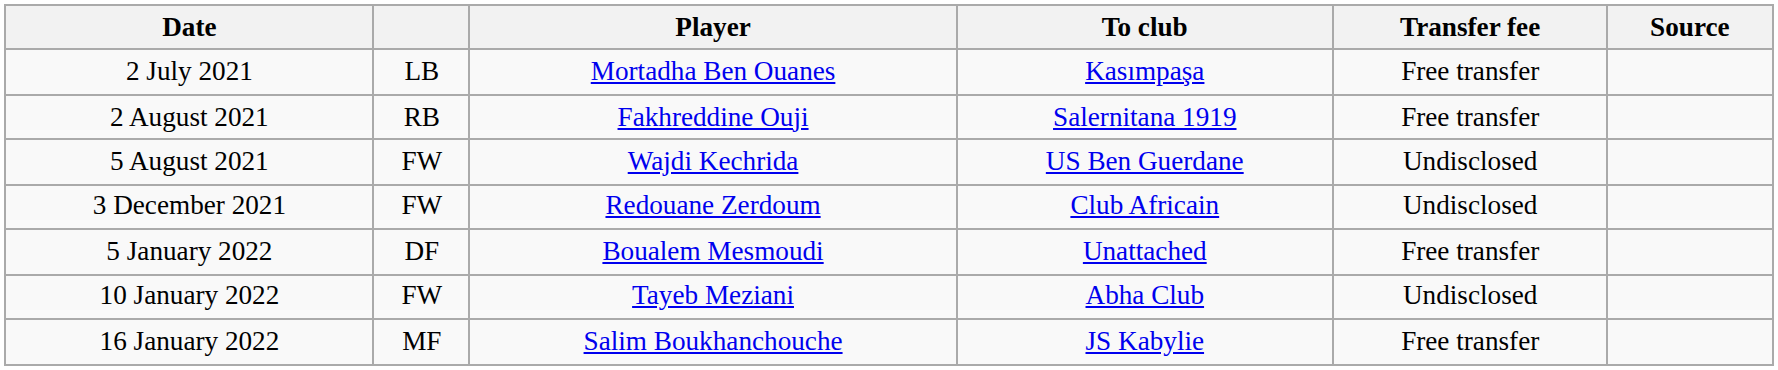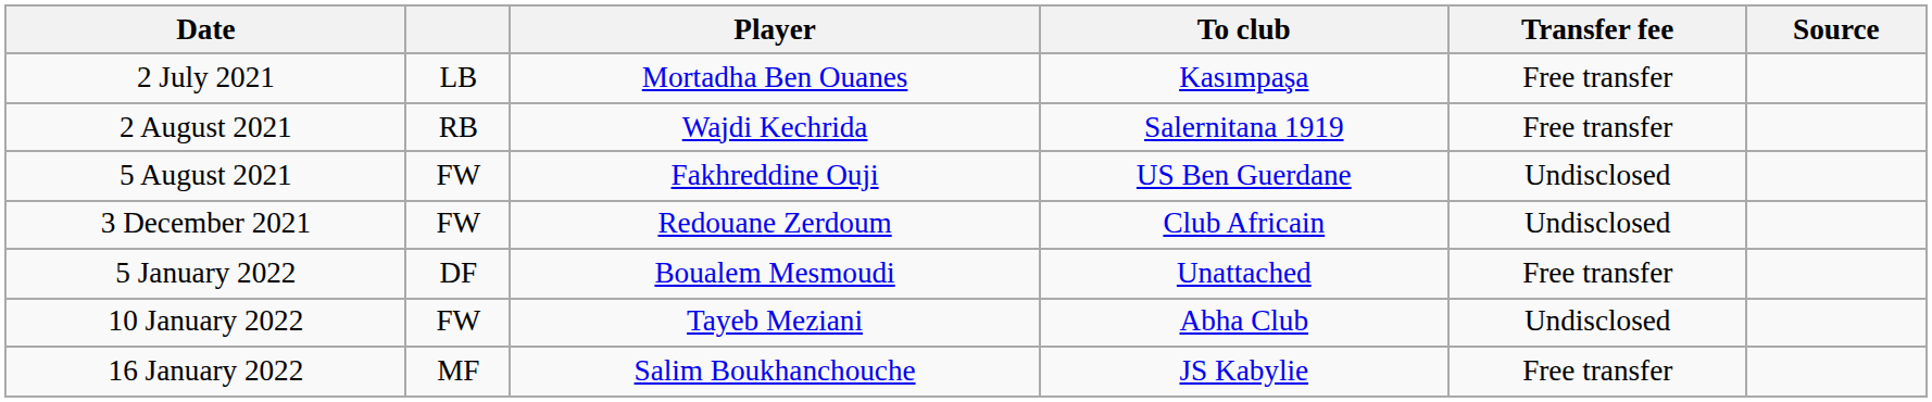2 August 2021 | Player: Fakhreddine Ouji -> Wajdi Kechrida
5 August 2021 | Player: Wajdi Kechrida -> Fakhreddine Ouji
